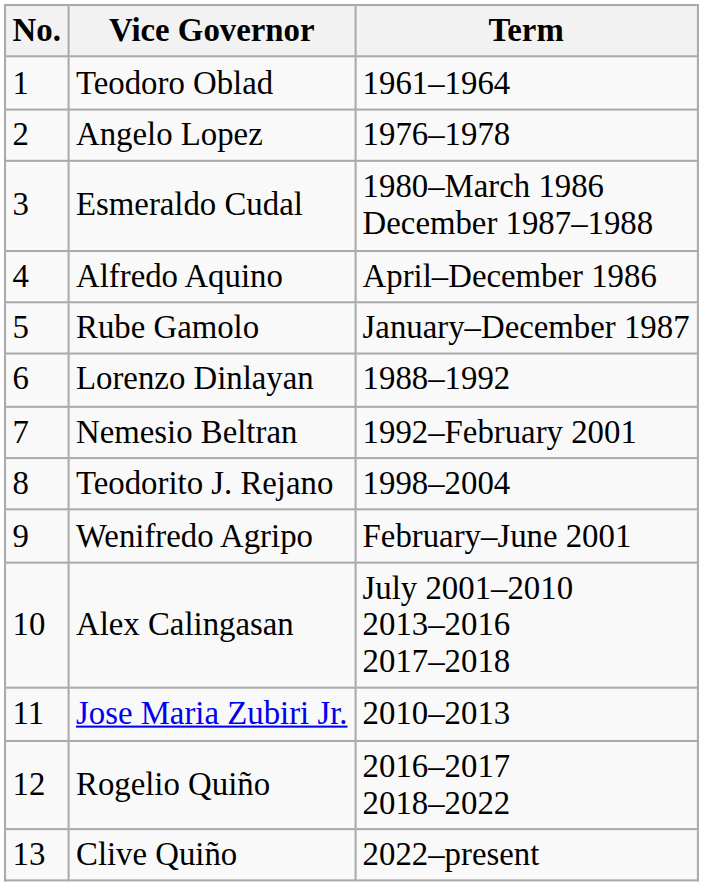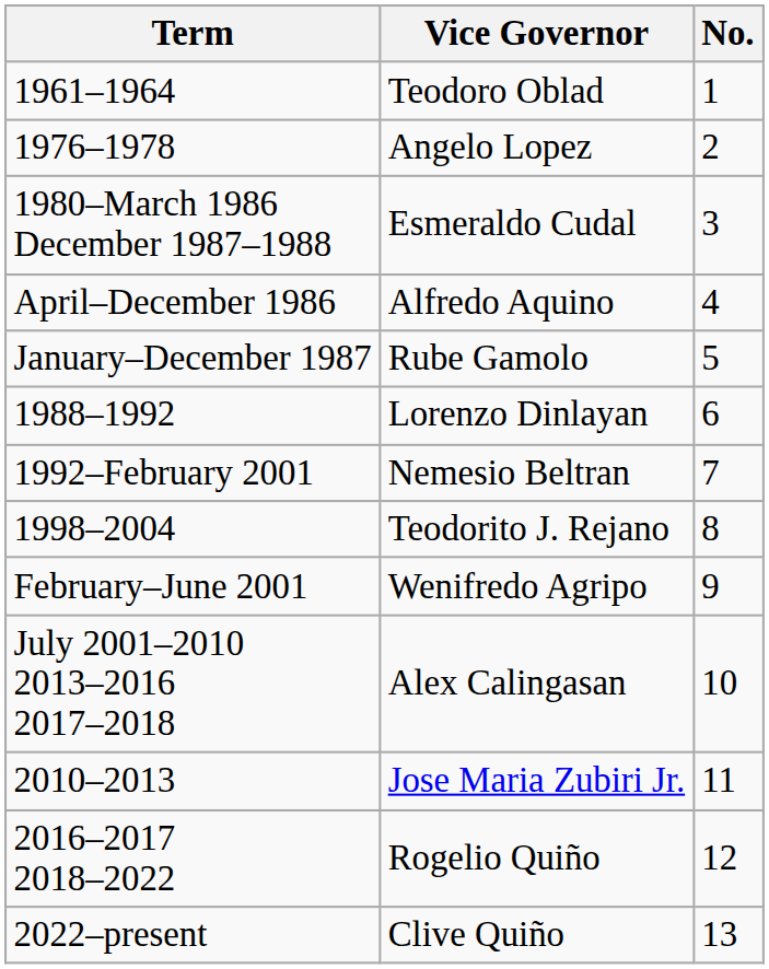columns swapped: No. <-> Term
